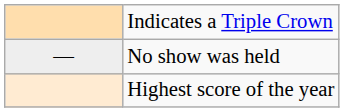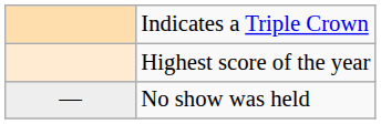rows swapped: Highest score of the year <-> No show was held
